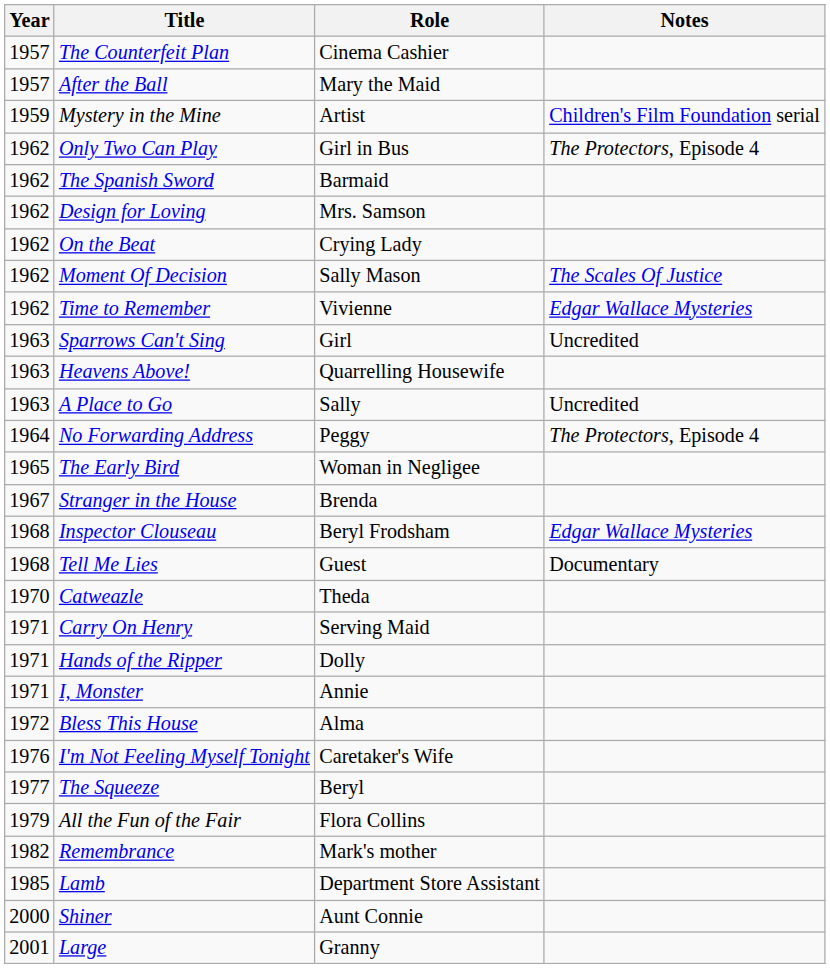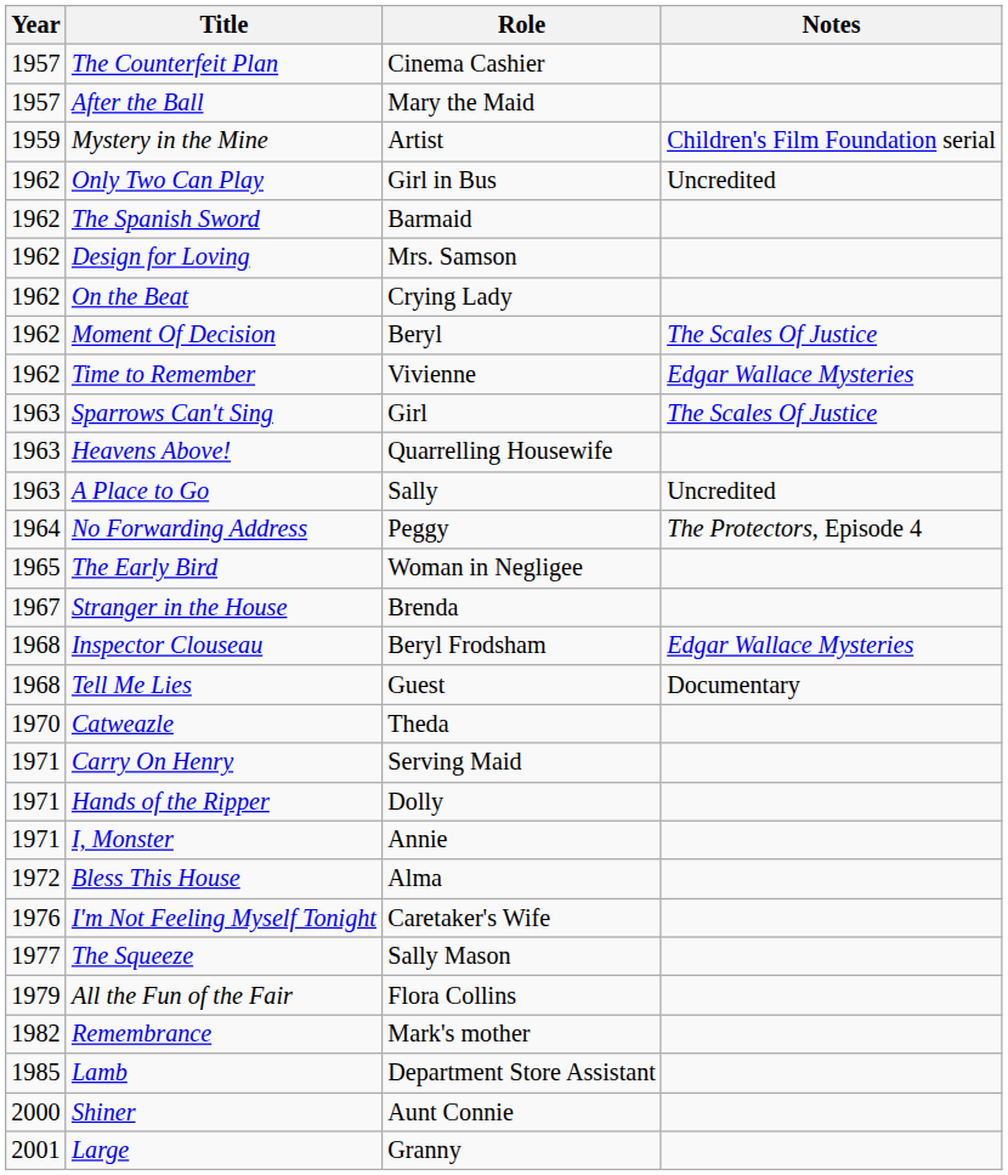Only Two Can Play | Notes: The Protectors, Episode 4 -> Uncredited
Moment Of Decision | Role: Sally Mason -> Beryl
Sparrows Can't Sing | Notes: Uncredited -> The Scales Of Justice
The Squeeze | Role: Beryl -> Sally Mason
